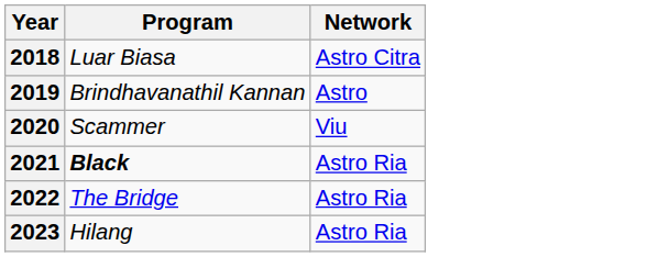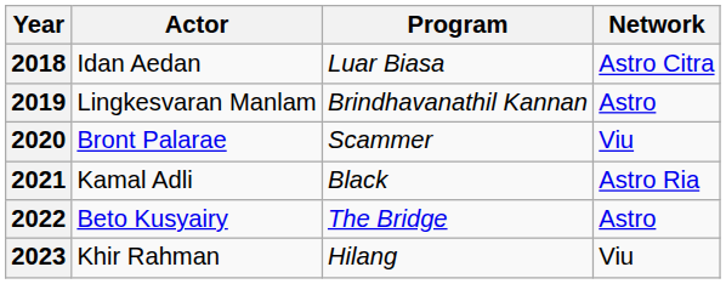+ column: Actor | Idan Aedan | Lingkesvaran Manlam | Bront Palarae | Kamal Adli | Beto Kusyairy | Khir Rahman
2021 | Program: bold -> normal
2022 | Network: Astro Ria -> Astro
2023 | Network: Astro Ria -> Viu
